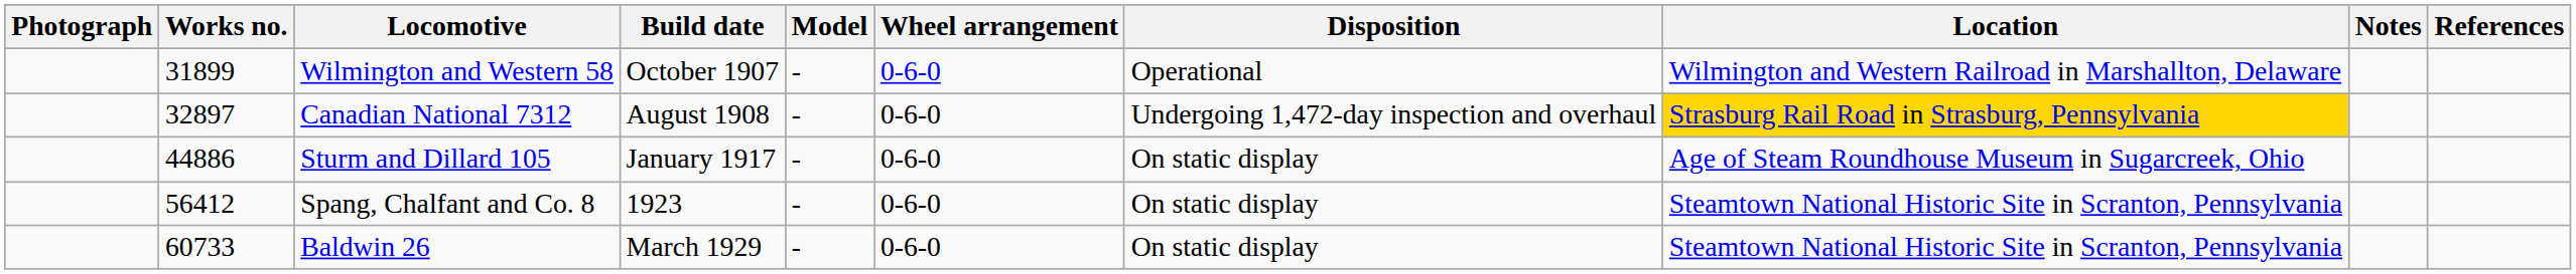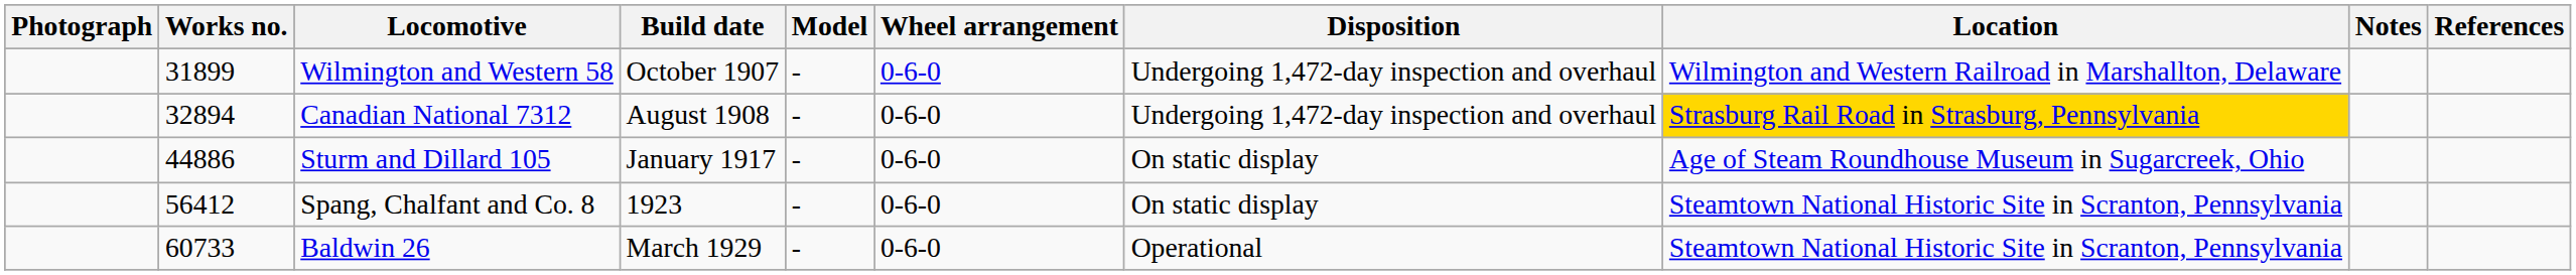Wilmington and Western 58 | Disposition: Operational -> Undergoing 1,472-day inspection and overhaul
Canadian National 7312 | Works no.: 32897 -> 32894
Baldwin 26 | Disposition: On static display -> Operational
